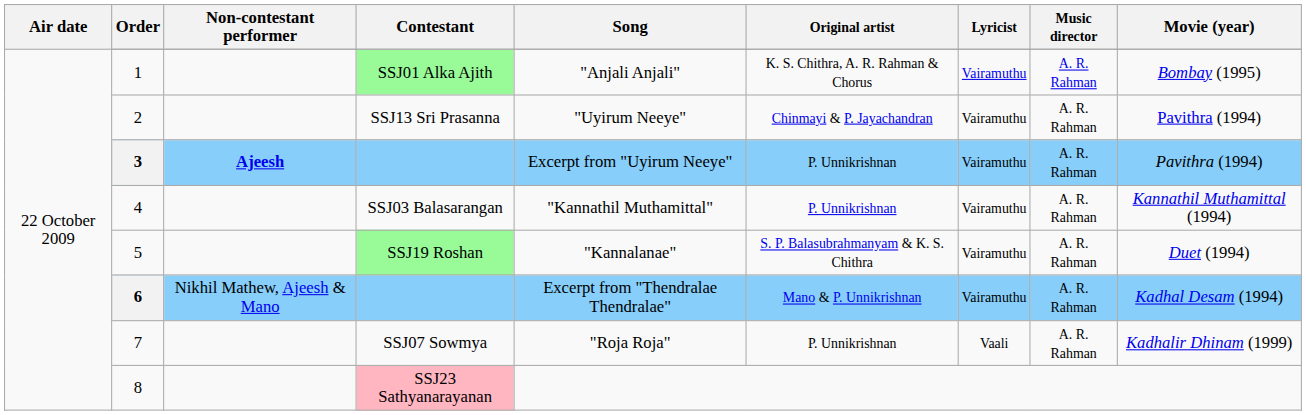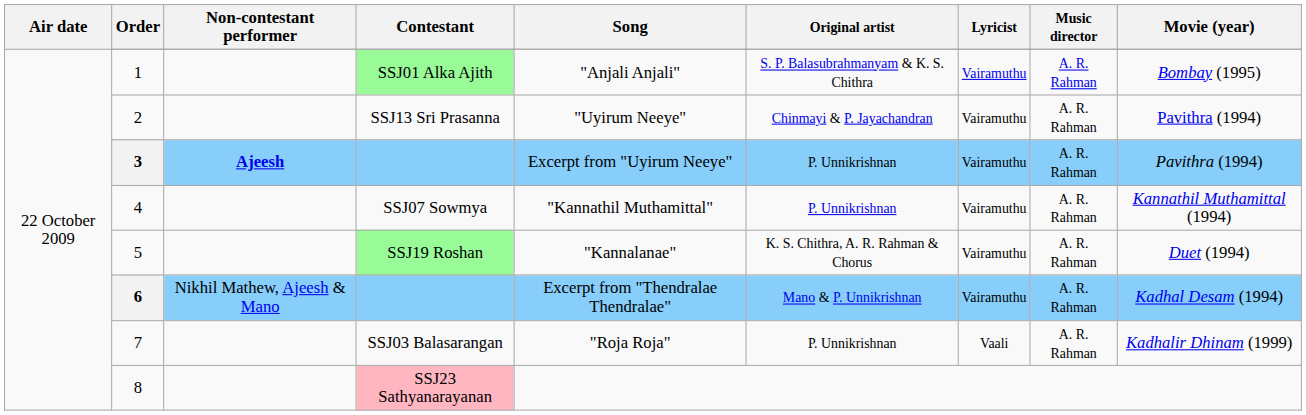1 | Original artist: K. S. Chithra, A. R. Rahman & Chorus -> S. P. Balasubrahmanyam & K. S. Chithra
4 | Contestant: SSJ03 Balasarangan -> SSJ07 Sowmya
5 | Original artist: S. P. Balasubrahmanyam & K. S. Chithra -> K. S. Chithra, A. R. Rahman & Chorus
7 | Contestant: SSJ07 Sowmya -> SSJ03 Balasarangan
